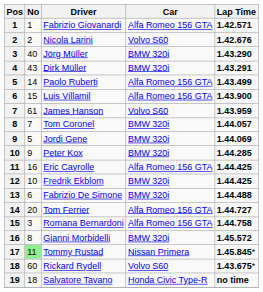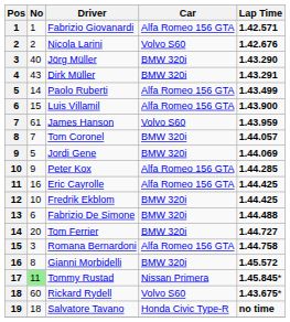Peter Kox | Car: BMW 320i -> Alfa Romeo 156 GTA
Tom Ferrier | Car: Alfa Romeo 156 GTA -> BMW 320i
